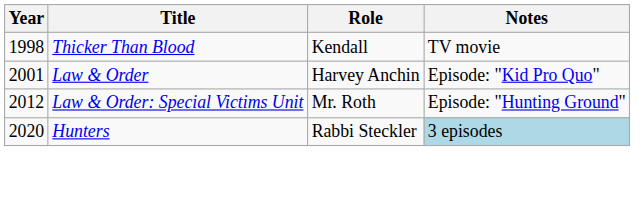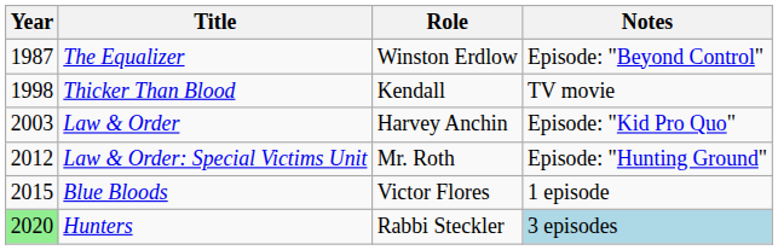+ row: 1987 | The Equalizer | Winston Erdlow | Episode: "Beyond Control"
Law & Order | Year: 2001 -> 2003
+ row: 2015 | Blue Bloods | Victor Flores | 1 episode
Hunters | Year: no background -> lightgreen background
